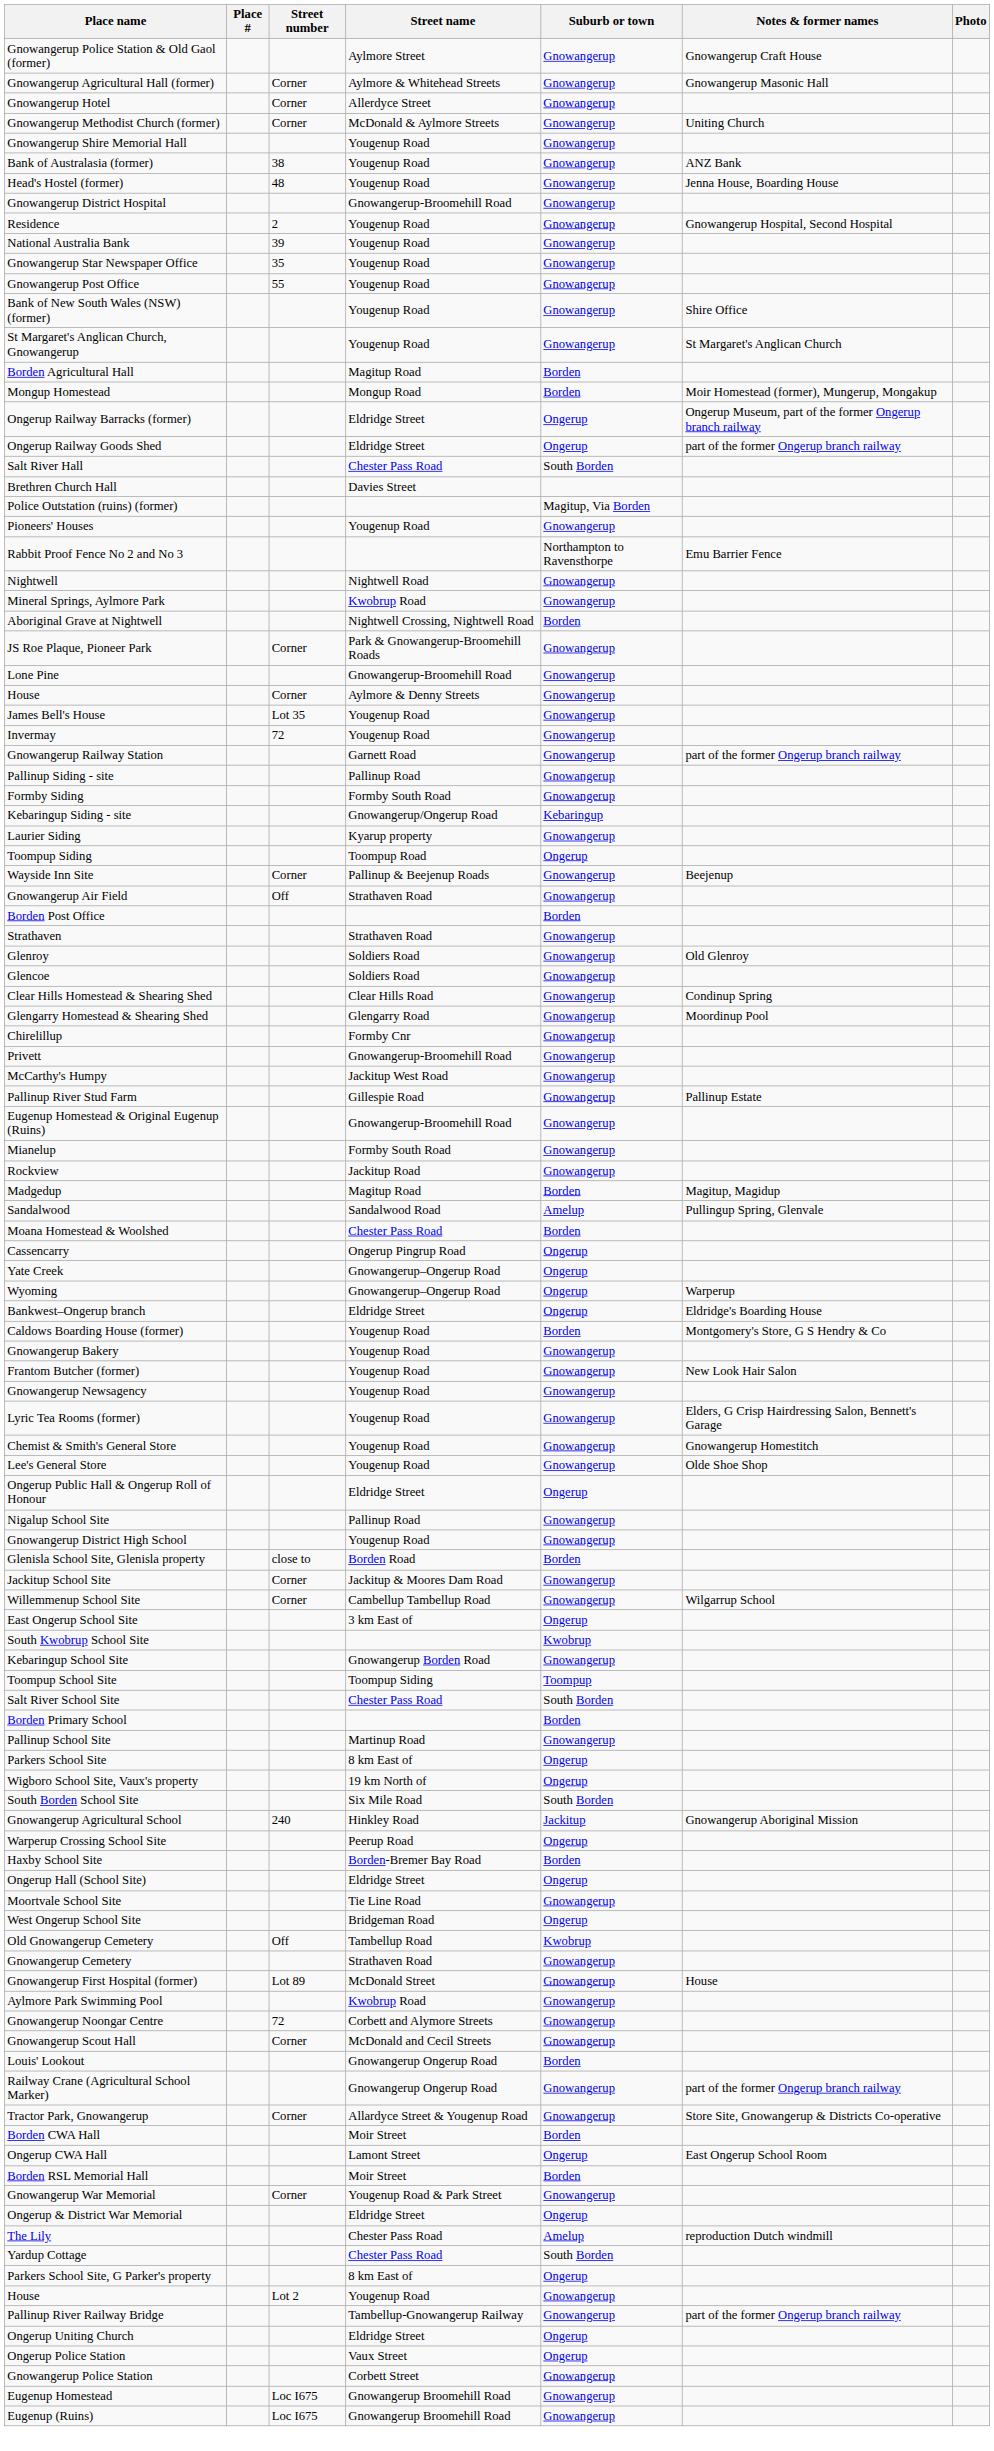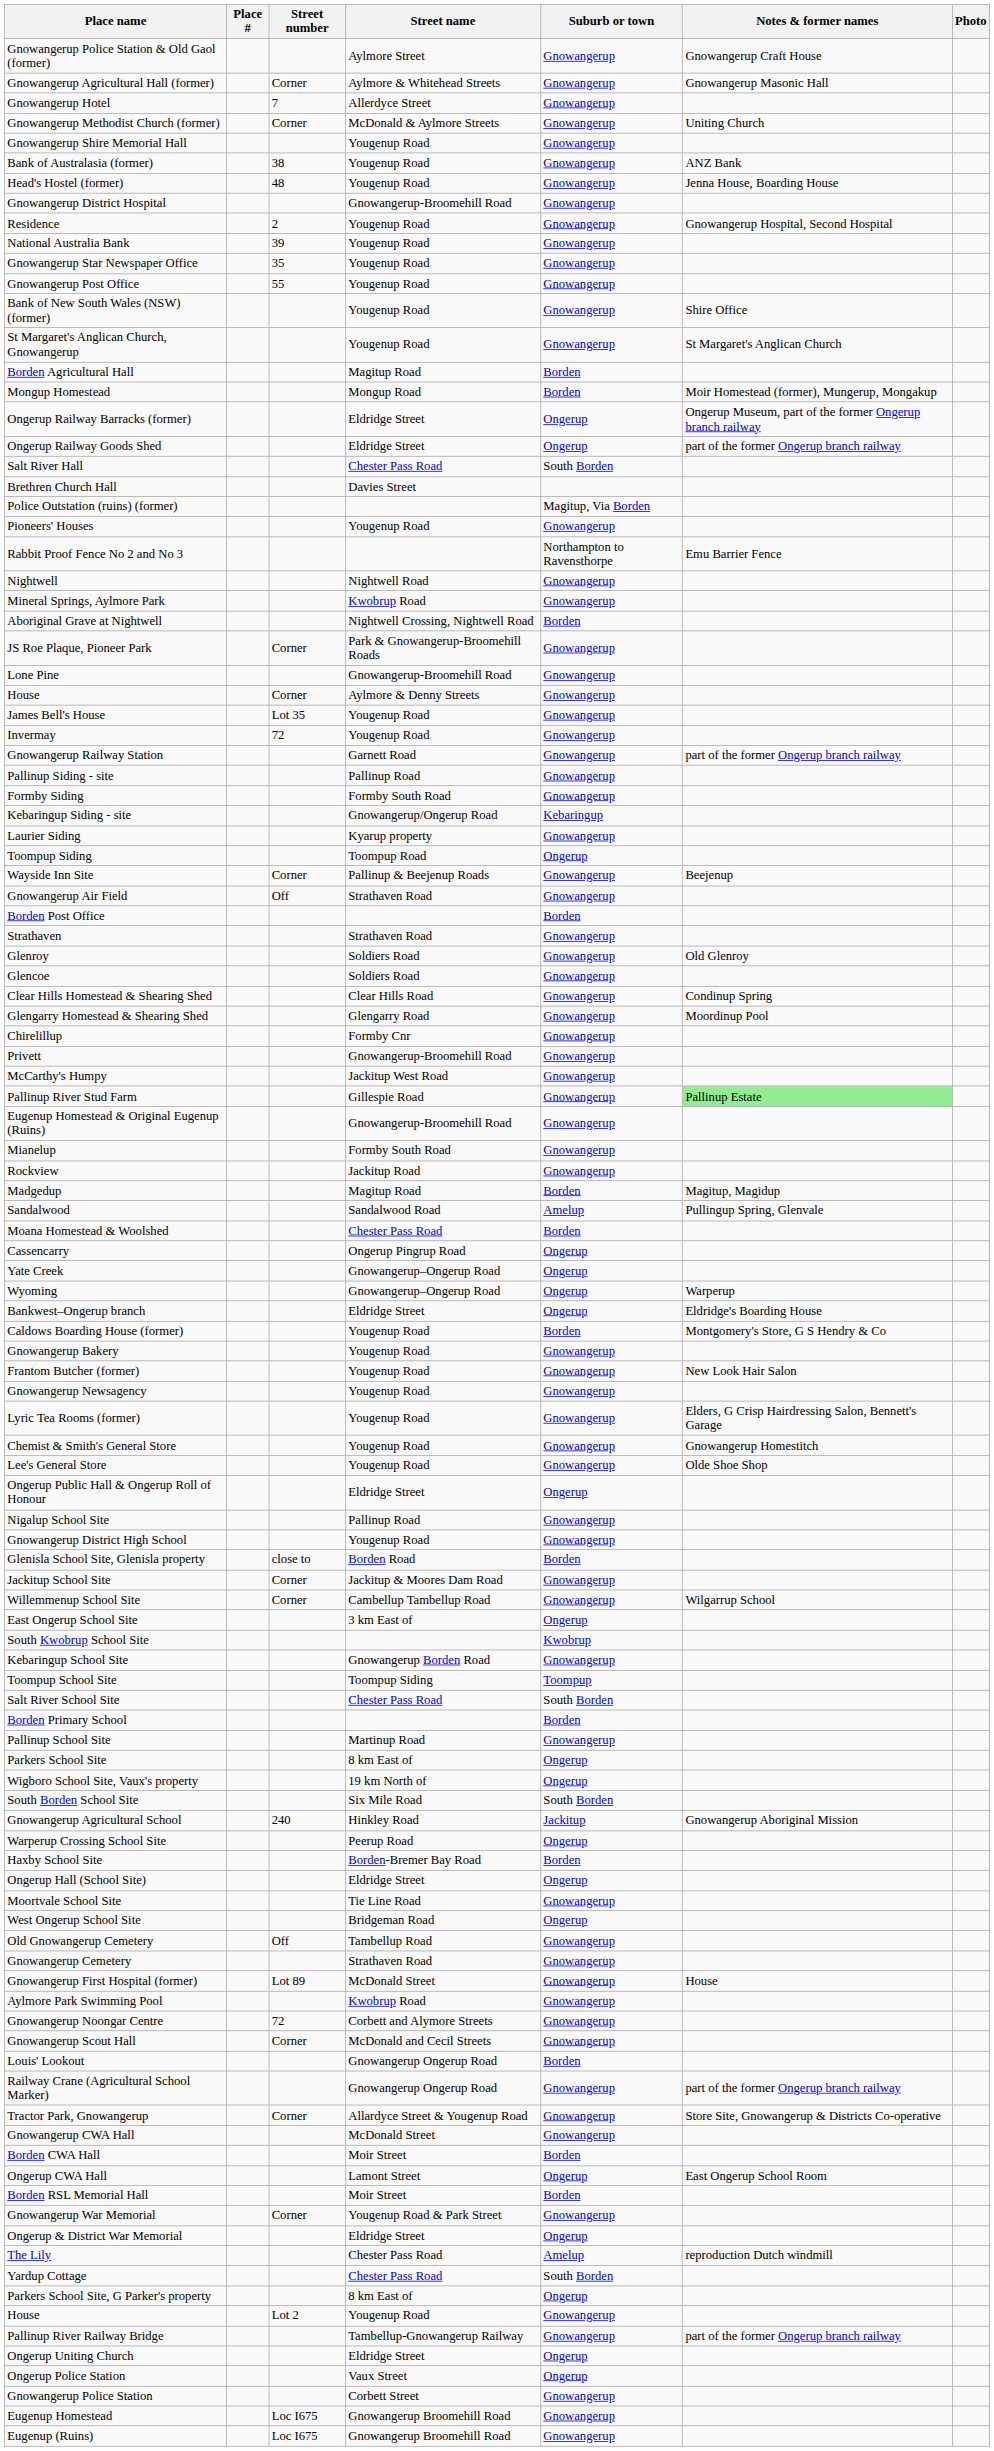Gnowangerup Hotel | Street number: Corner -> 7
Pallinup River Stud Farm | Notes & former names: no background -> lightgreen background
Old Gnowangerup Cemetery | Suburb or town: Kwobrup -> Gnowangerup
+ row: Gnowangerup CWA Hall | McDonald Street | Gnowangerup
